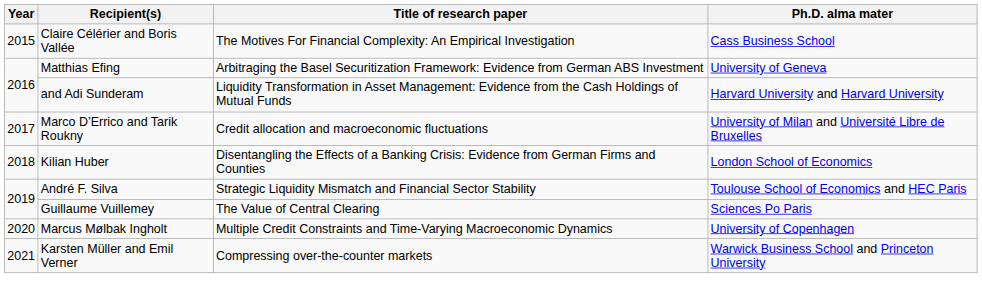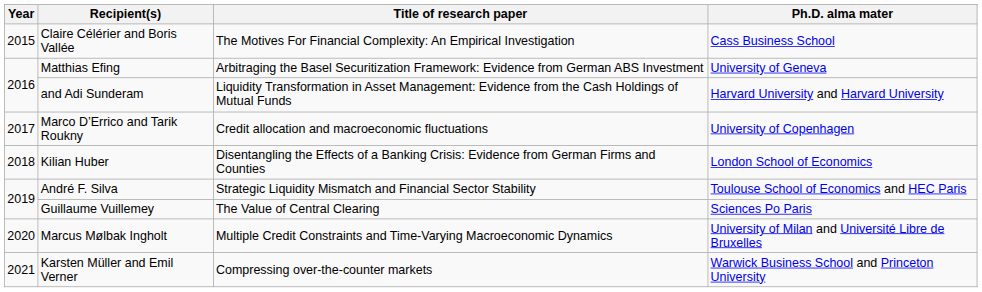Marco D’Errico and Tarik Roukny | Ph.D. alma mater: University of Milan and Université Libre de Bruxelles -> University of Copenhagen
Marcus Mølbak Ingholt | Ph.D. alma mater: University of Copenhagen -> University of Milan and Université Libre de Bruxelles
